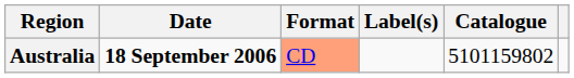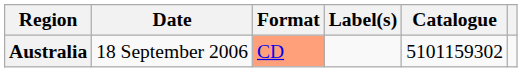Australia | Date: bold -> normal
Australia | Catalogue: 5101159802 -> 5101159302
